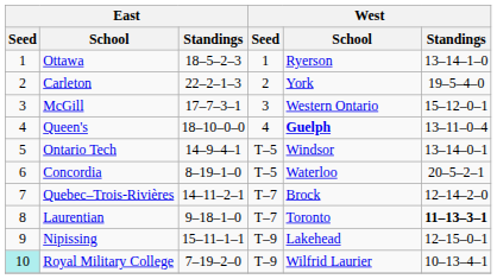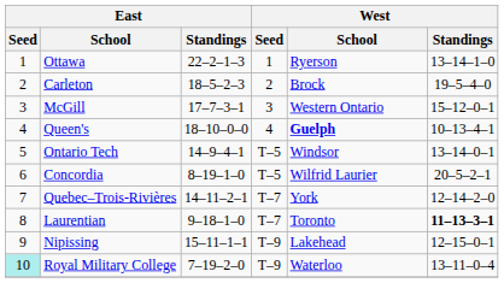Ottawa | East / Standings: 18–5–2–3 -> 22–2–1–3
Carleton | East / Standings: 22–2–1–3 -> 18–5–2–3
Carleton | West / School: York -> Brock
Queen's | West / Standings: 13–11–0–4 -> 10–13–4–1
Concordia | West / School: Waterloo -> Wilfrid Laurier
Quebec–Trois-Rivières | West / School: Brock -> York
Royal Military College | West / School: Wilfrid Laurier -> Waterloo
Royal Military College | West / Standings: 10–13–4–1 -> 13–11–0–4
